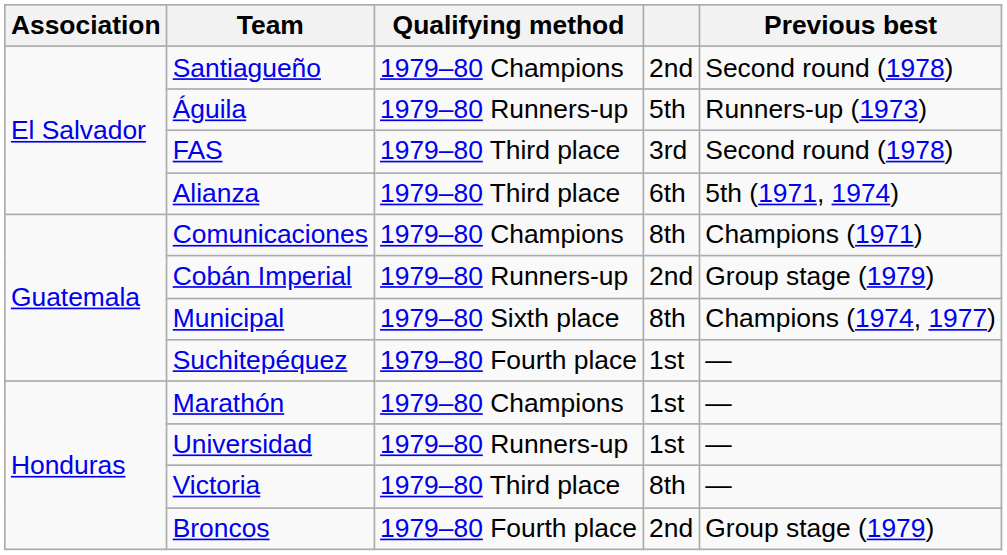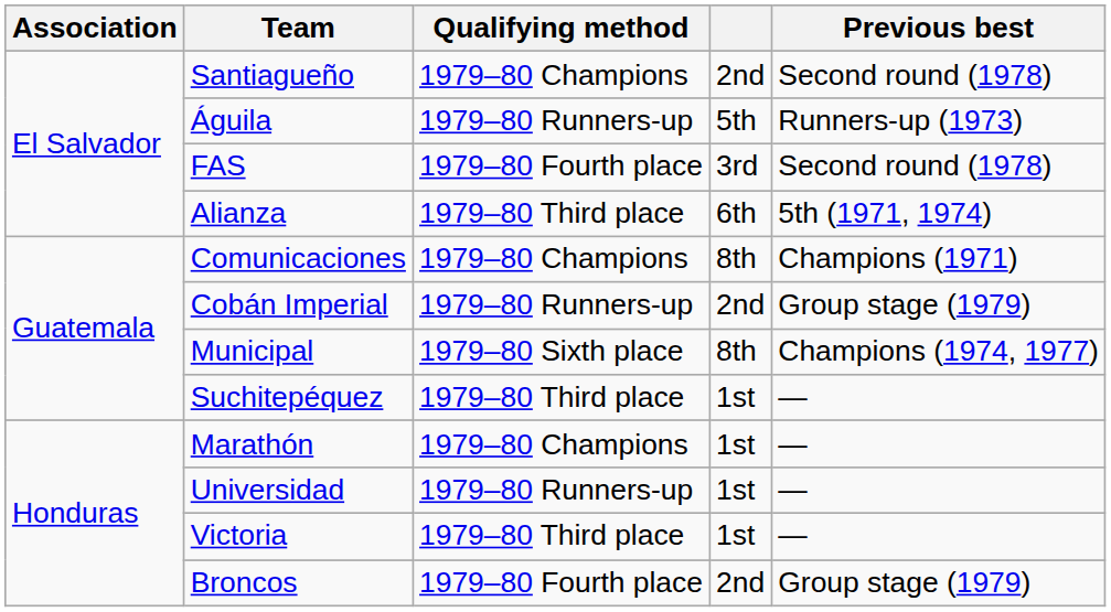FAS | Qualifying method: 1979–80 Third place -> 1979–80 Fourth place
Suchitepéquez | Qualifying method: 1979–80 Fourth place -> 1979–80 Third place
Victoria | column 4: 8th -> 1st
